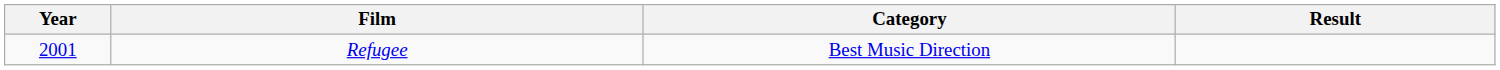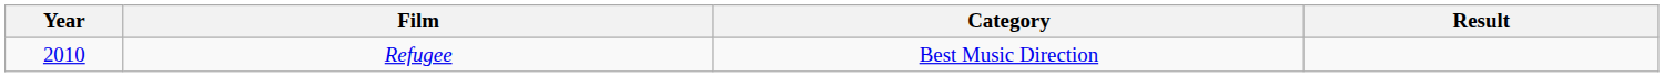Refugee | Year: 2001 -> 2010
